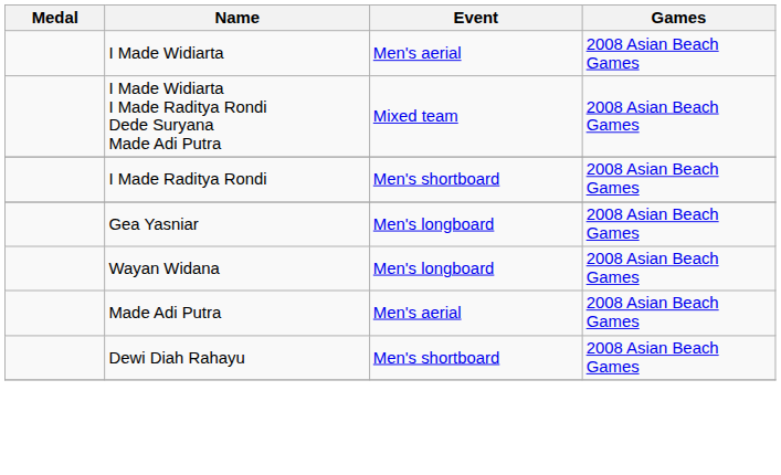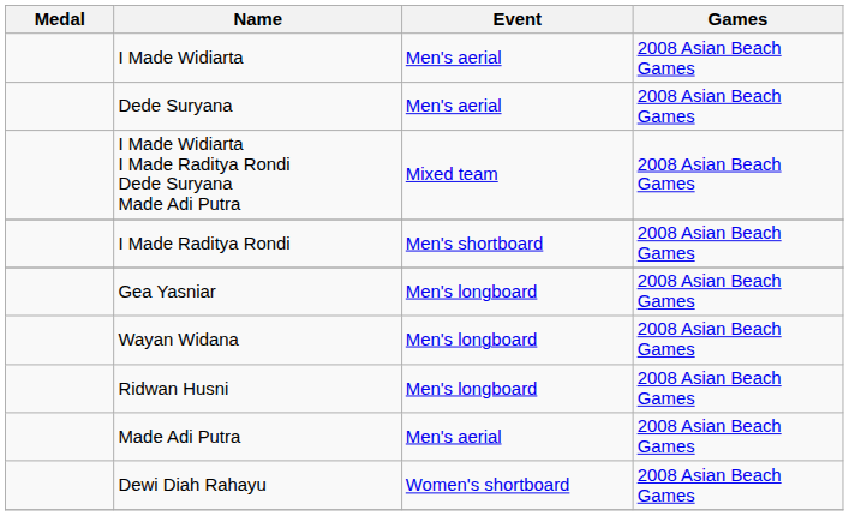+ row: Dede Suryana | Men's aerial | 2008 Asian Beach Games
+ row: Ridwan Husni | Men's longboard | 2008 Asian Beach Games
Dewi Diah Rahayu | Event: Men's shortboard -> Women's shortboard
